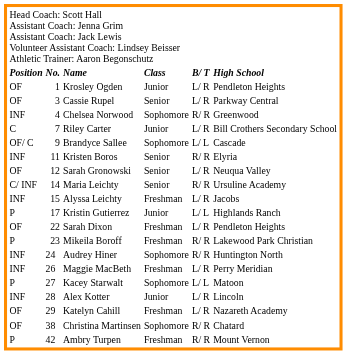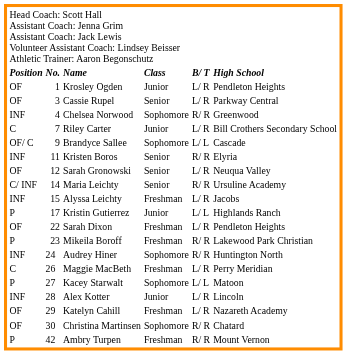Maggie MacBeth | column 1: INF -> C
Christina Martinsen | column 2: 38 -> 30
